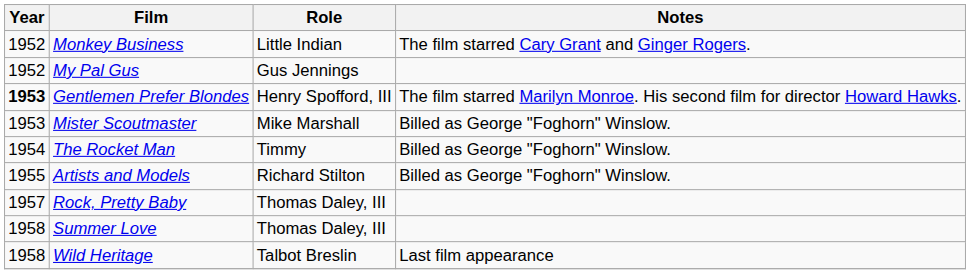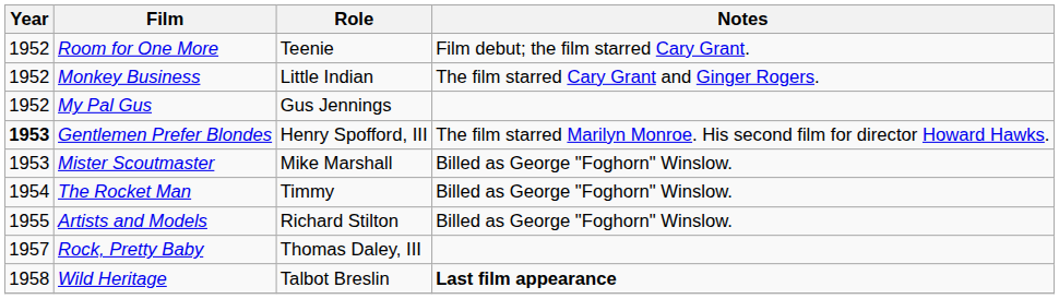+ row: 1952 | Room for One More | Teenie | Film debut; the film starred Cary Grant.
- row: 1958 | Summer Love | Thomas Daley, III
Wild Heritage | Notes: normal -> bold
